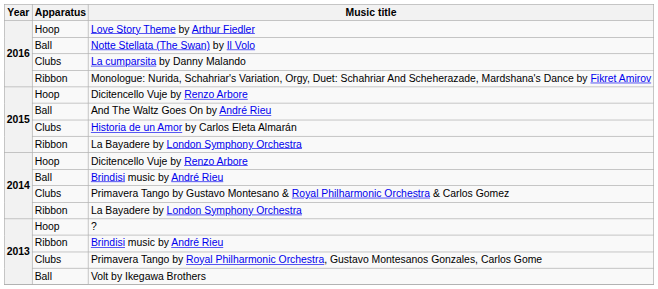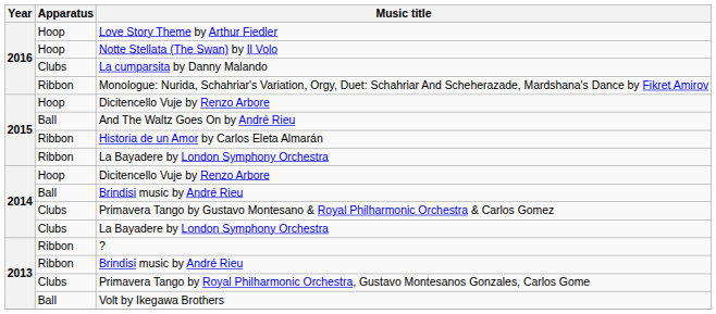Notte Stellata (The Swan) by Il Volo | Apparatus: Ball -> Hoop
Historia de un Amor by Carlos Eleta Almarán | Apparatus: Clubs -> Ribbon
2014 / La Bayadere by London Symphony Orchestra | Apparatus: Ribbon -> Clubs
? | Apparatus: Hoop -> Ribbon
